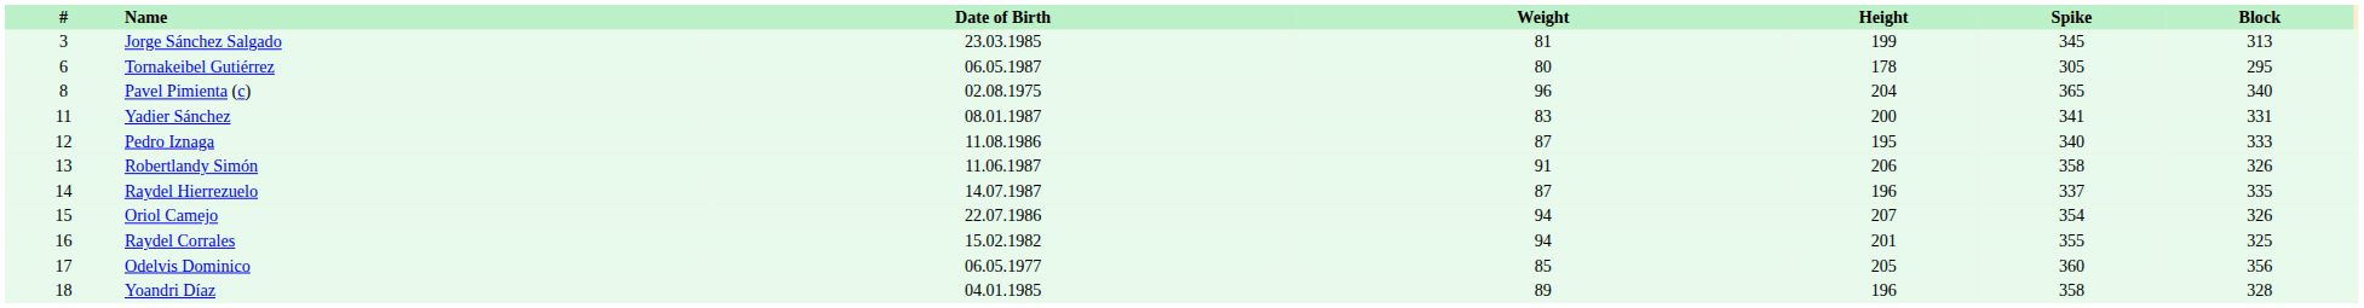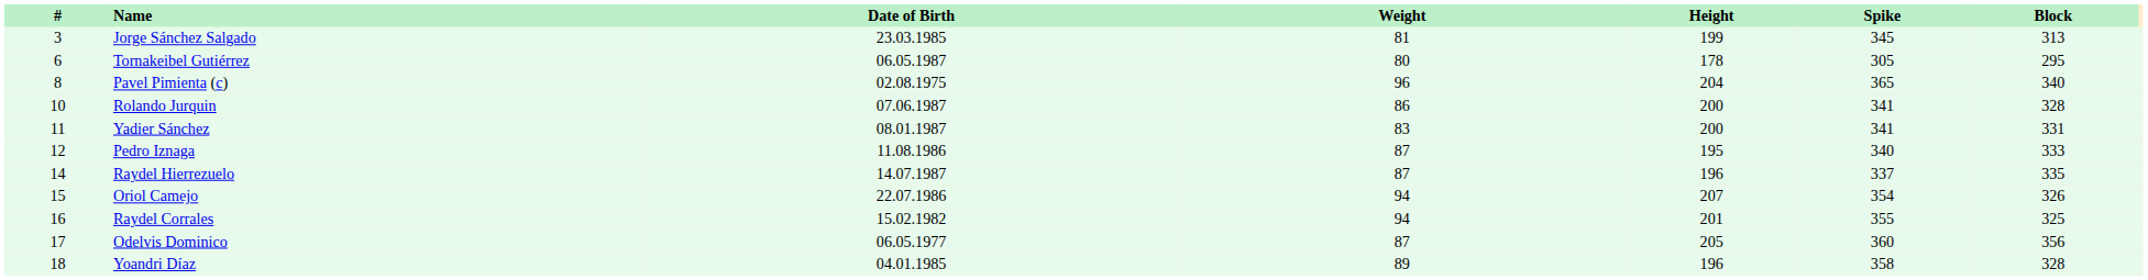+ row: 10 | Rolando Jurquin | 07.06.1987 | 86 | 200 | 341 | 328
- row: 13 | Robertlandy Simón | 11.06.1987 | 91 | 206 | 358 | 326
Odelvis Dominico | Weight: 85 -> 87
